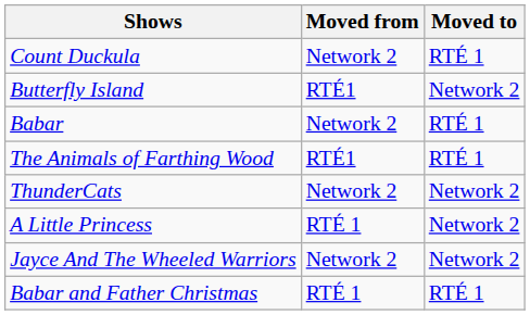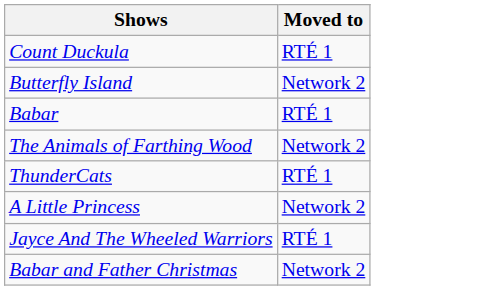- column: Moved from | Network 2 | RTÉ1 | Network 2 | RTÉ1 | Network 2 | RTÉ 1 | Network 2 | RTÉ 1
The Animals of Farthing Wood | Moved to: RTÉ 1 -> Network 2
ThunderCats | Moved to: Network 2 -> RTÉ 1
Jayce And The Wheeled Warriors | Moved to: Network 2 -> RTÉ 1
Babar and Father Christmas | Moved to: RTÉ 1 -> Network 2
